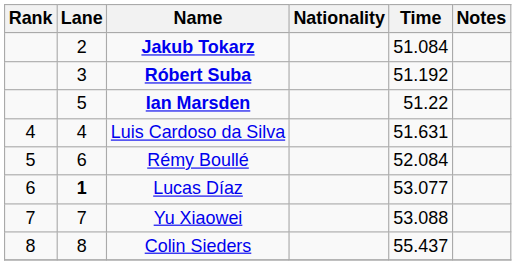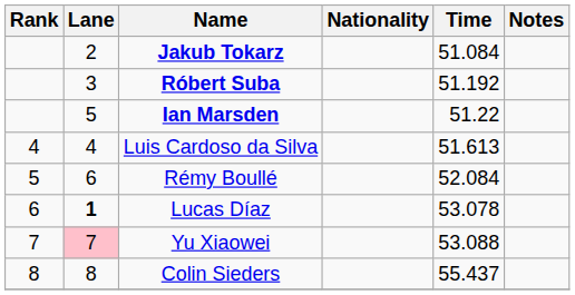Luis Cardoso da Silva | Time: 51.631 -> 51.613
Lucas Díaz | Time: 53.077 -> 53.078
Yu Xiaowei | Lane: no background -> pink background
